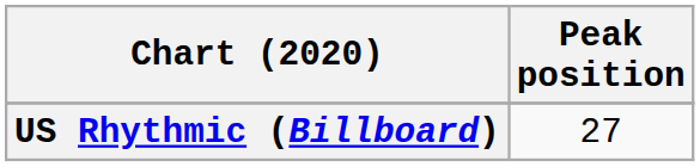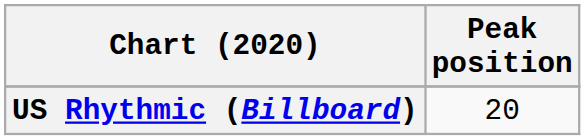US Rhythmic (Billboard) | Peak position: 27 -> 20
